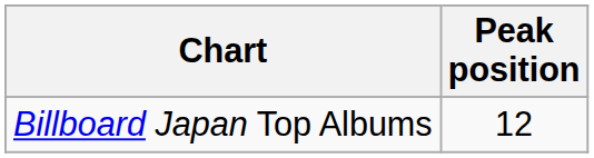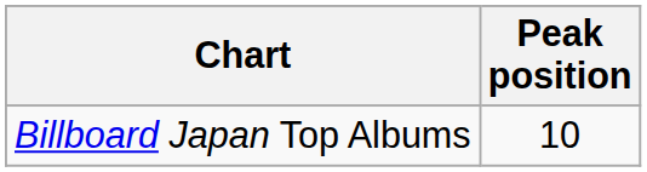Billboard Japan Top Albums | Peak position: 12 -> 10
